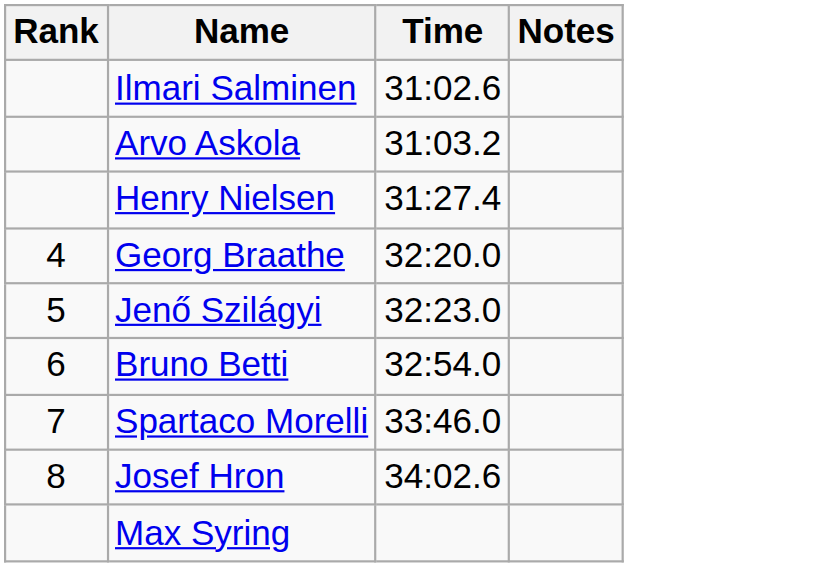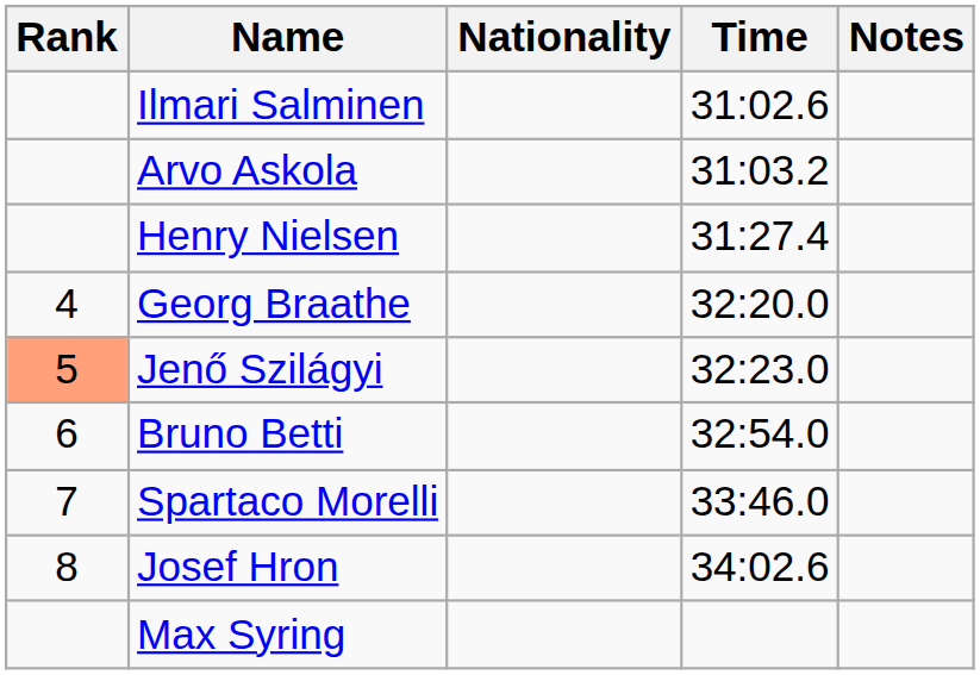+ column: Nationality
Jenő Szilágyi | Rank: no background -> lightsalmon background
